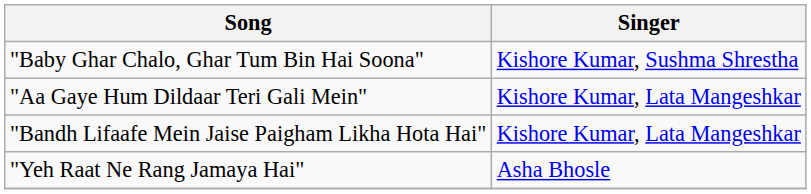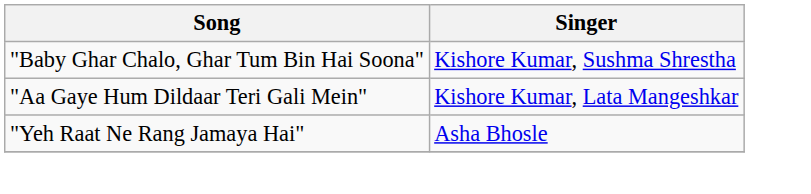- row: "Bandh Lifaafe Mein Jaise Paigham Likha Hota Hai" | Kishore Kumar, Lata Mangeshkar
